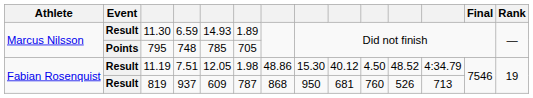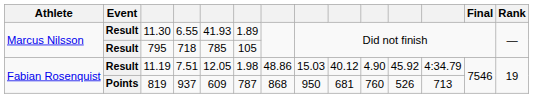11.30 | column 4: 6.59 -> 6.55
11.30 | column 5: 14.93 -> 41.93
795 | Event: Points -> Result
795 | column 4: 748 -> 718
795 | column 6: 705 -> 105
11.19 | column 8: 15.30 -> 15.03
11.19 | column 10: 4.50 -> 4.90
11.19 | column 11: 48.52 -> 45.92
819 | Event: Result -> Points
